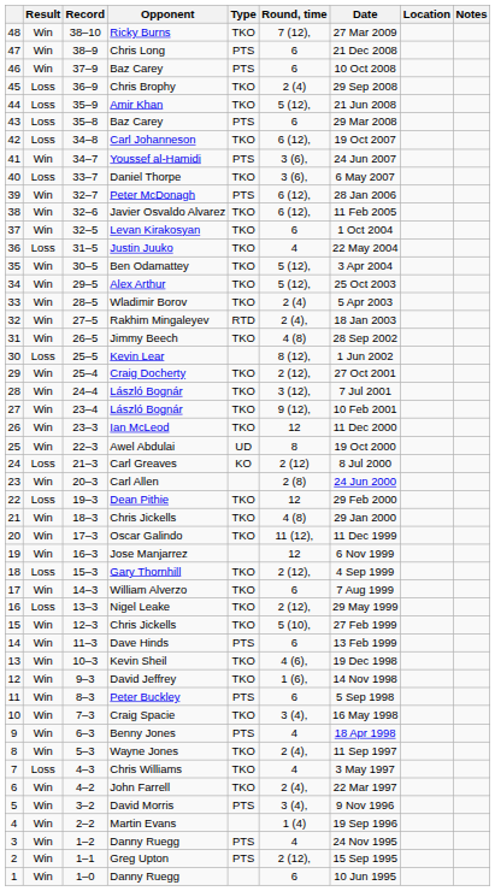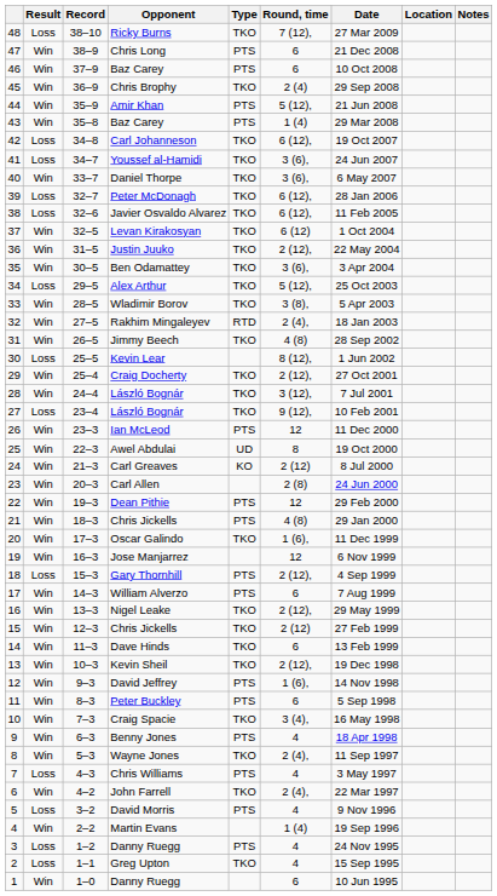Ricky Burns | Result: Win -> Loss
Chris Brophy | Result: Loss -> Win
Amir Khan | Result: Loss -> Win
Amir Khan | Type: TKO -> PTS
43 / Baz Carey | Result: Loss -> Win
43 / Baz Carey | Round, time: 6 -> 1 (4)
Youssef al-Hamidi | Result: Win -> Loss
Youssef al-Hamidi | Type: PTS -> TKO
Daniel Thorpe | Result: Loss -> Win
Peter McDonagh | Result: Win -> Loss
Peter McDonagh | Type: PTS -> TKO
Javier Osvaldo Alvarez | Result: Win -> Loss
Levan Kirakosyan | Round, time: 6 -> 6 (12)
Justin Juuko | Result: Loss -> Win
Justin Juuko | Round, time: 4 -> 2 (12),
Ben Odamattey | Round, time: 5 (12), -> 3 (6),
Alex Arthur | Result: Win -> Loss
Wladimir Borov | Round, time: 2 (4) -> 3 (8),
27 / László Bognár | Result: Win -> Loss
Ian McLeod | Type: TKO -> PTS
Carl Greaves | Result: Loss -> Win
Dean Pithie | Result: Loss -> Win
Dean Pithie | Type: TKO -> PTS
21 / Chris Jickells | Type: TKO -> PTS
Oscar Galindo | Round, time: 11 (12), -> 1 (6),
Gary Thornhill | Type: TKO -> PTS
William Alverzo | Type: TKO -> PTS
Nigel Leake | Result: Loss -> Win
15 / Chris Jickells | Round, time: 5 (10), -> 2 (12)
Dave Hinds | Type: PTS -> TKO
Kevin Sheil | Round, time: 4 (6), -> 2 (12),
David Jeffrey | Type: TKO -> PTS
Chris Williams | Type: TKO -> PTS
David Morris | Result: Win -> Loss
David Morris | Round, time: 3 (4), -> 4
3 / Danny Ruegg | Result: Win -> Loss
Greg Upton | Result: Win -> Loss
Greg Upton | Type: PTS -> TKO
Greg Upton | Round, time: 2 (12), -> 4
